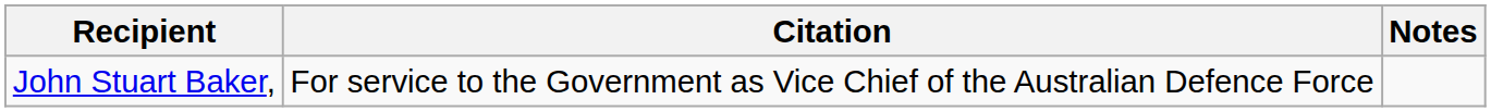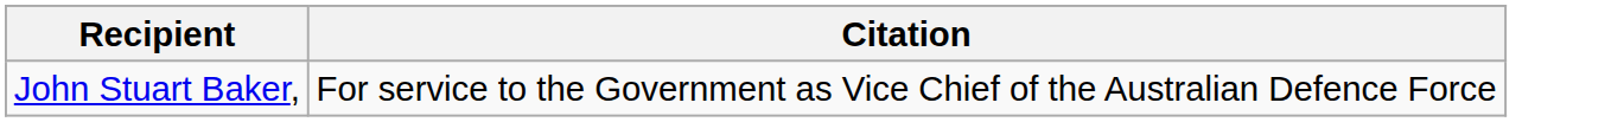- column: Notes
